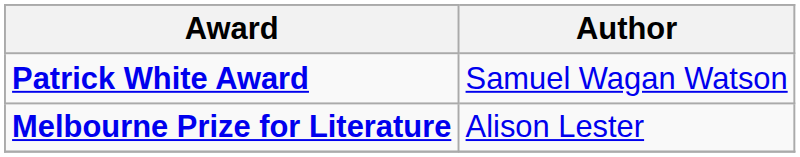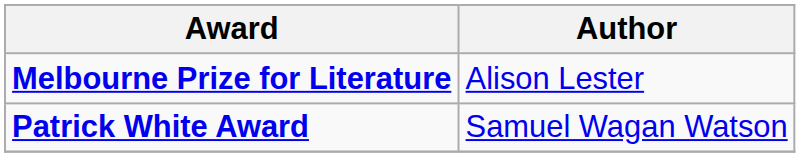rows swapped: Melbourne Prize for Literature <-> Patrick White Award
